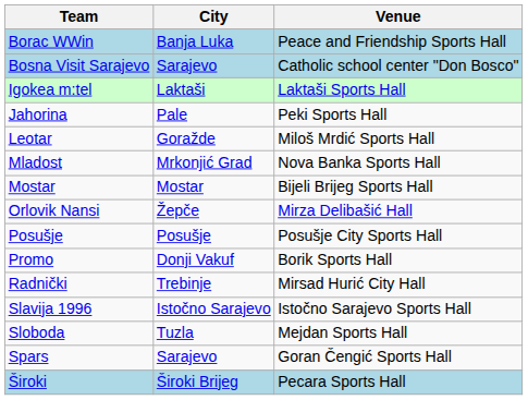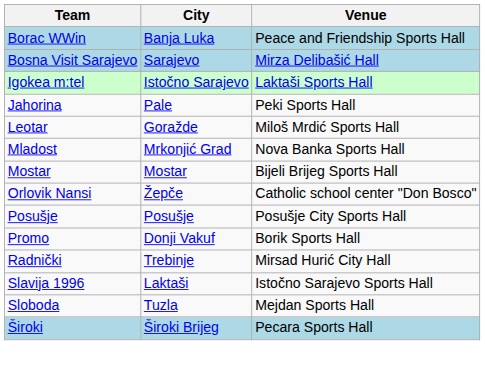Bosna Visit Sarajevo | Venue: Catholic school center "Don Bosco" -> Mirza Delibašić Hall
Igokea m:tel | City: Laktaši -> Istočno Sarajevo
Orlovik Nansi | Venue: Mirza Delibašić Hall -> Catholic school center "Don Bosco"
Slavija 1996 | City: Istočno Sarajevo -> Laktaši
- row: Spars | Sarajevo | Goran Čengić Sports Hall
